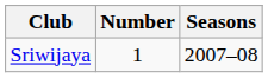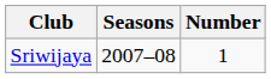columns swapped: Number <-> Seasons
